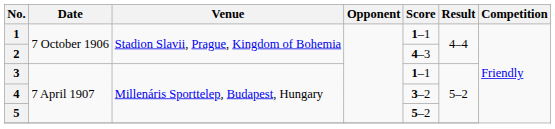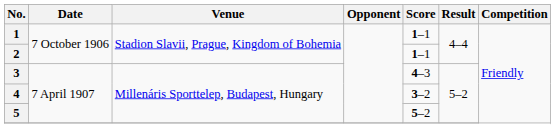2 | Score: 4–3 -> 1–1
3 | Score: 1–1 -> 4–3
